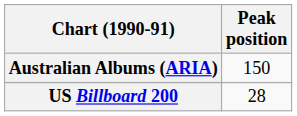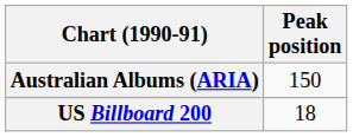US Billboard 200 | Peak position: 28 -> 18
